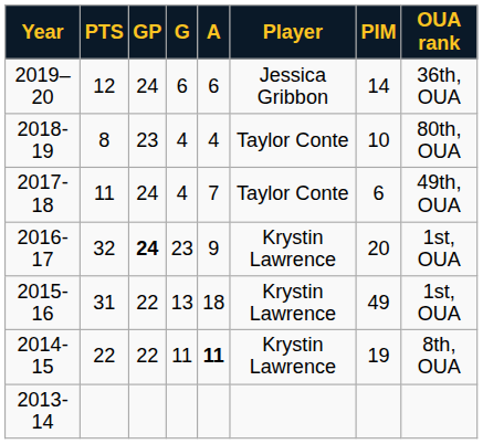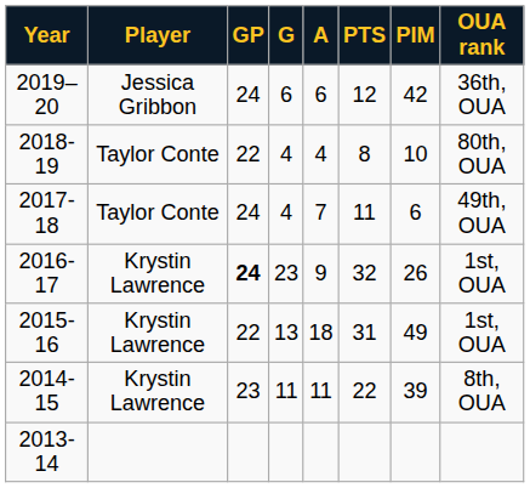columns swapped: Player <-> PTS
2019–20 | PIM: 14 -> 42
2018-19 | GP: 23 -> 22
2016-17 | PIM: 20 -> 26
2014-15 | GP: 22 -> 23
2014-15 | A: bold -> normal
2014-15 | PIM: 19 -> 39
